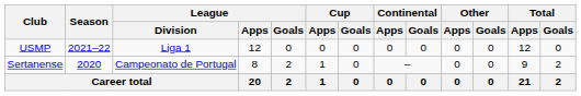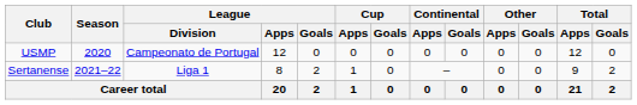USMP | Season: 2021–22 -> 2020
USMP | League / Division: Liga 1 -> Campeonato de Portugal
Sertanense | Season: 2020 -> 2021–22
Sertanense | League / Division: Campeonato de Portugal -> Liga 1
